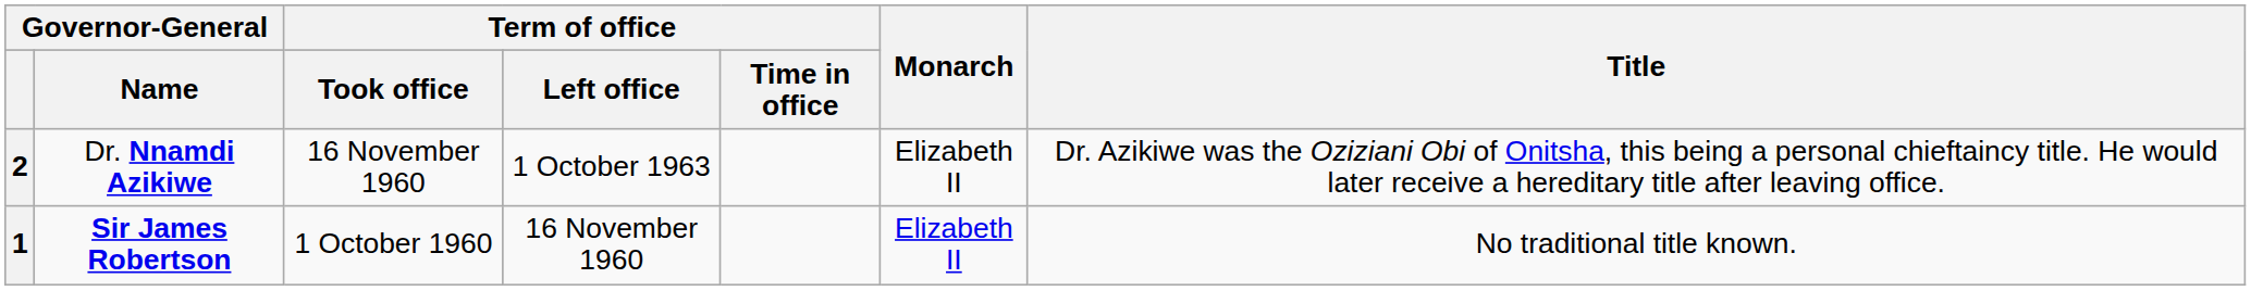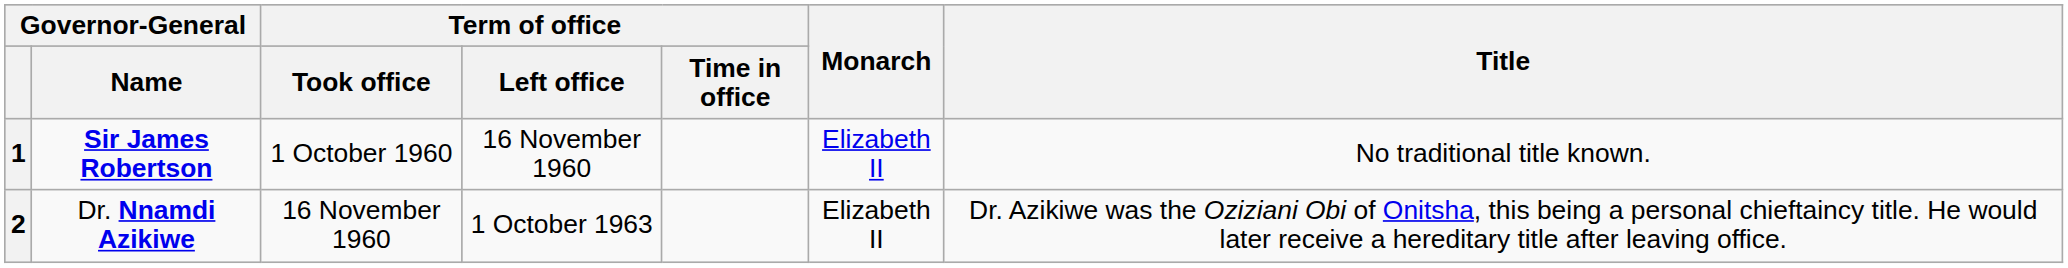rows swapped: 1 <-> 2
